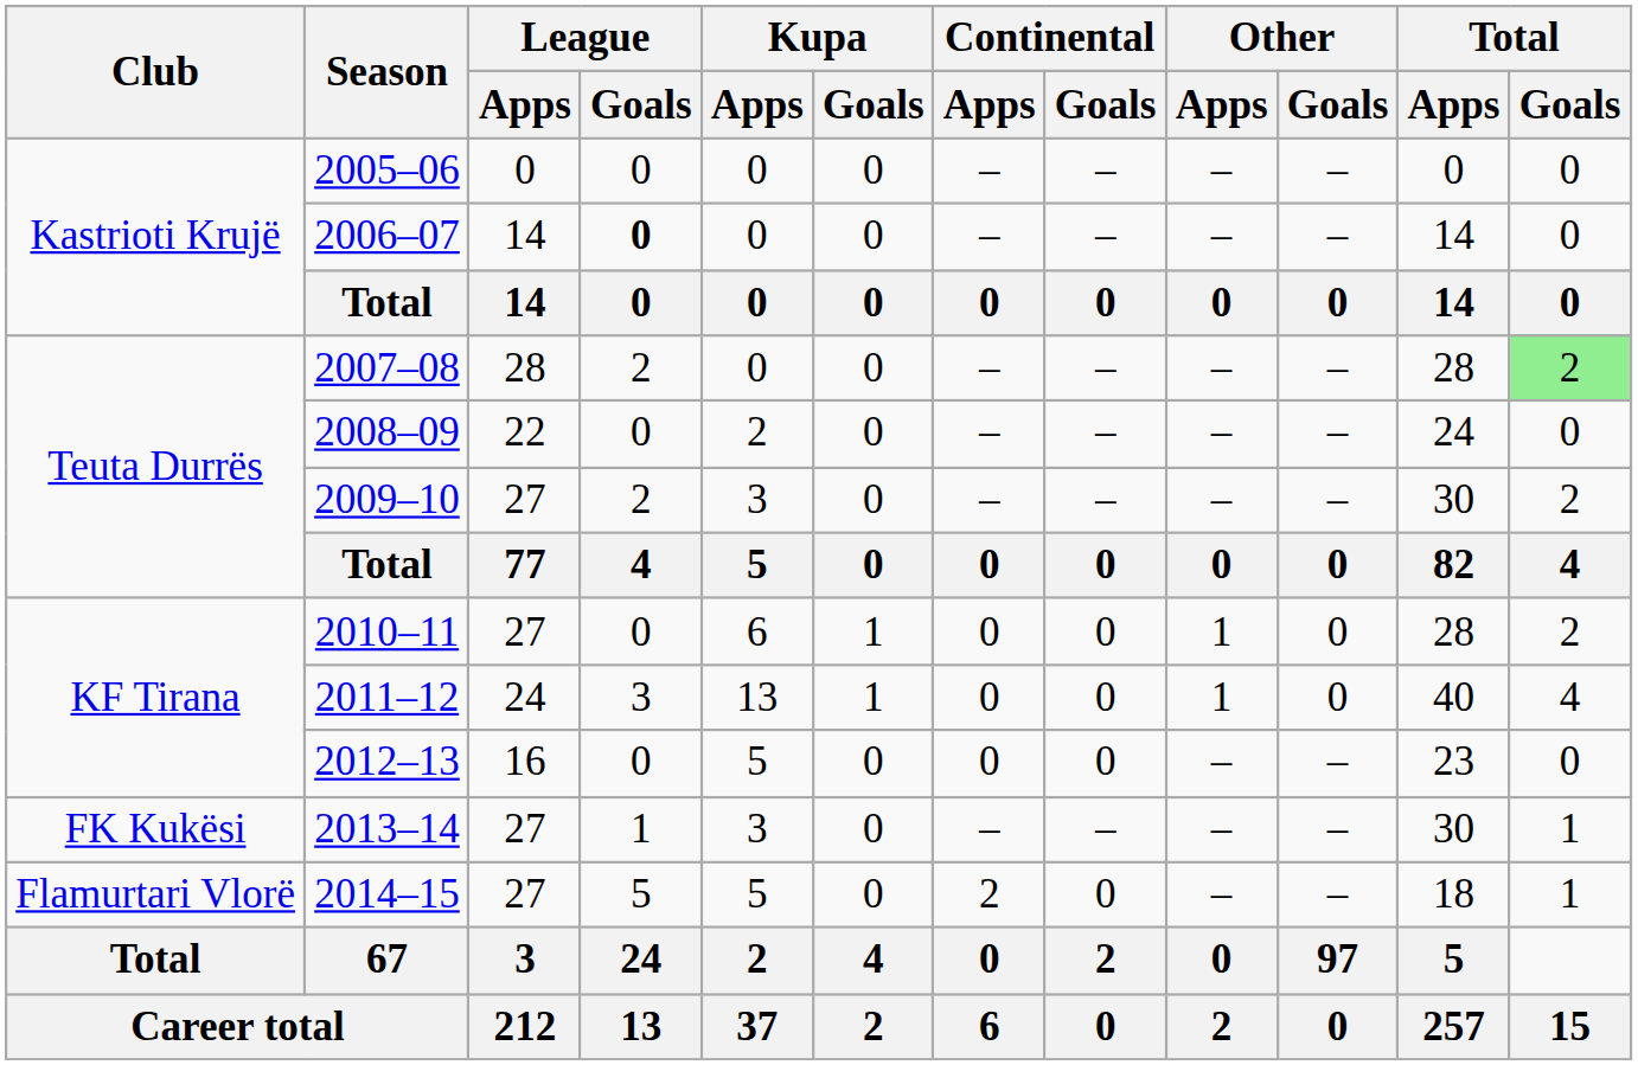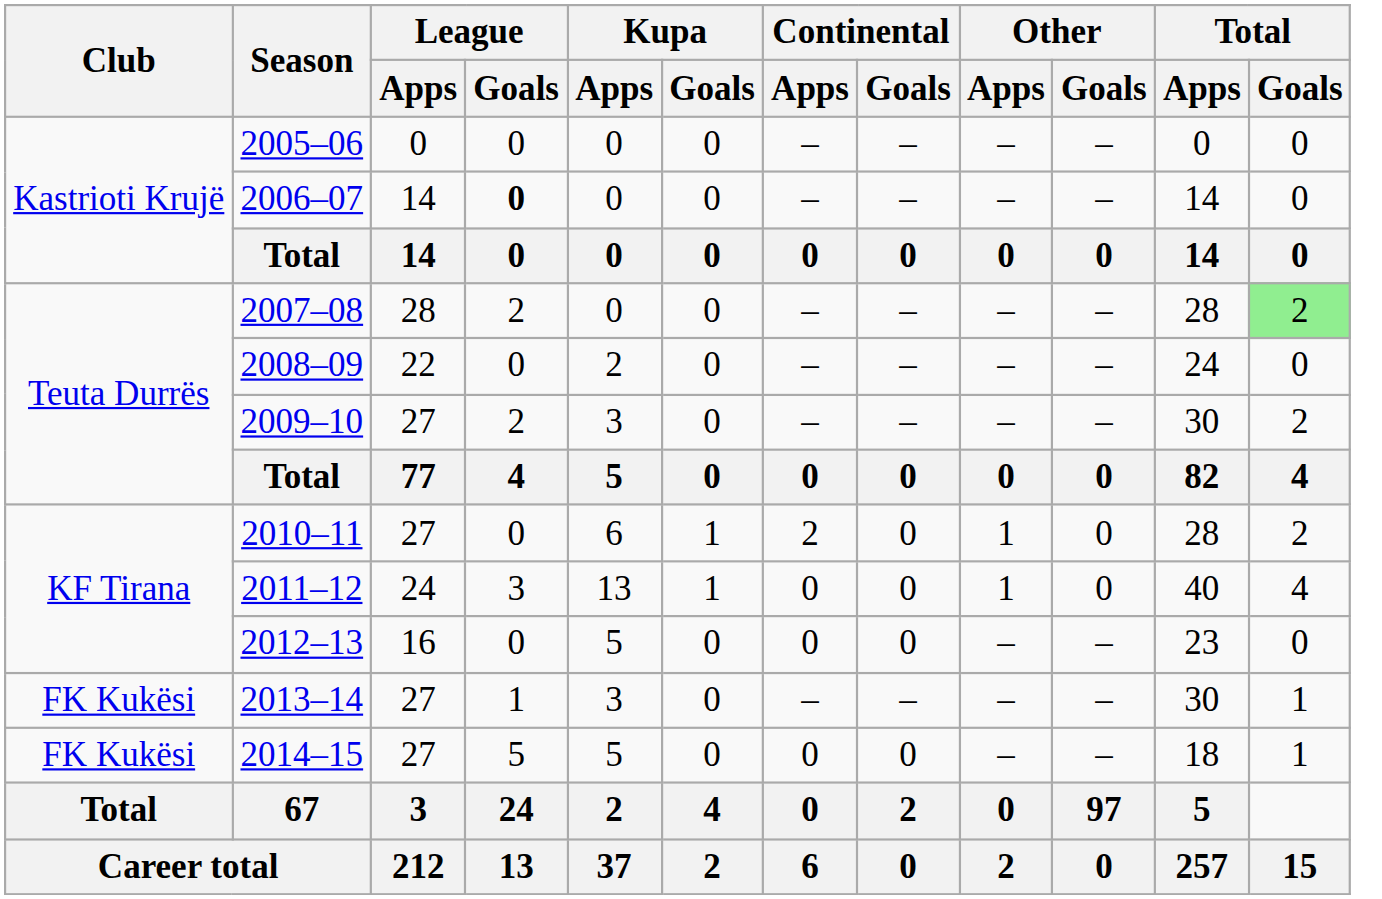2010–11 | Continental / Apps: 0 -> 2
2014–15 | Club: Flamurtari Vlorë -> FK Kukësi
2014–15 | Continental / Apps: 2 -> 0
